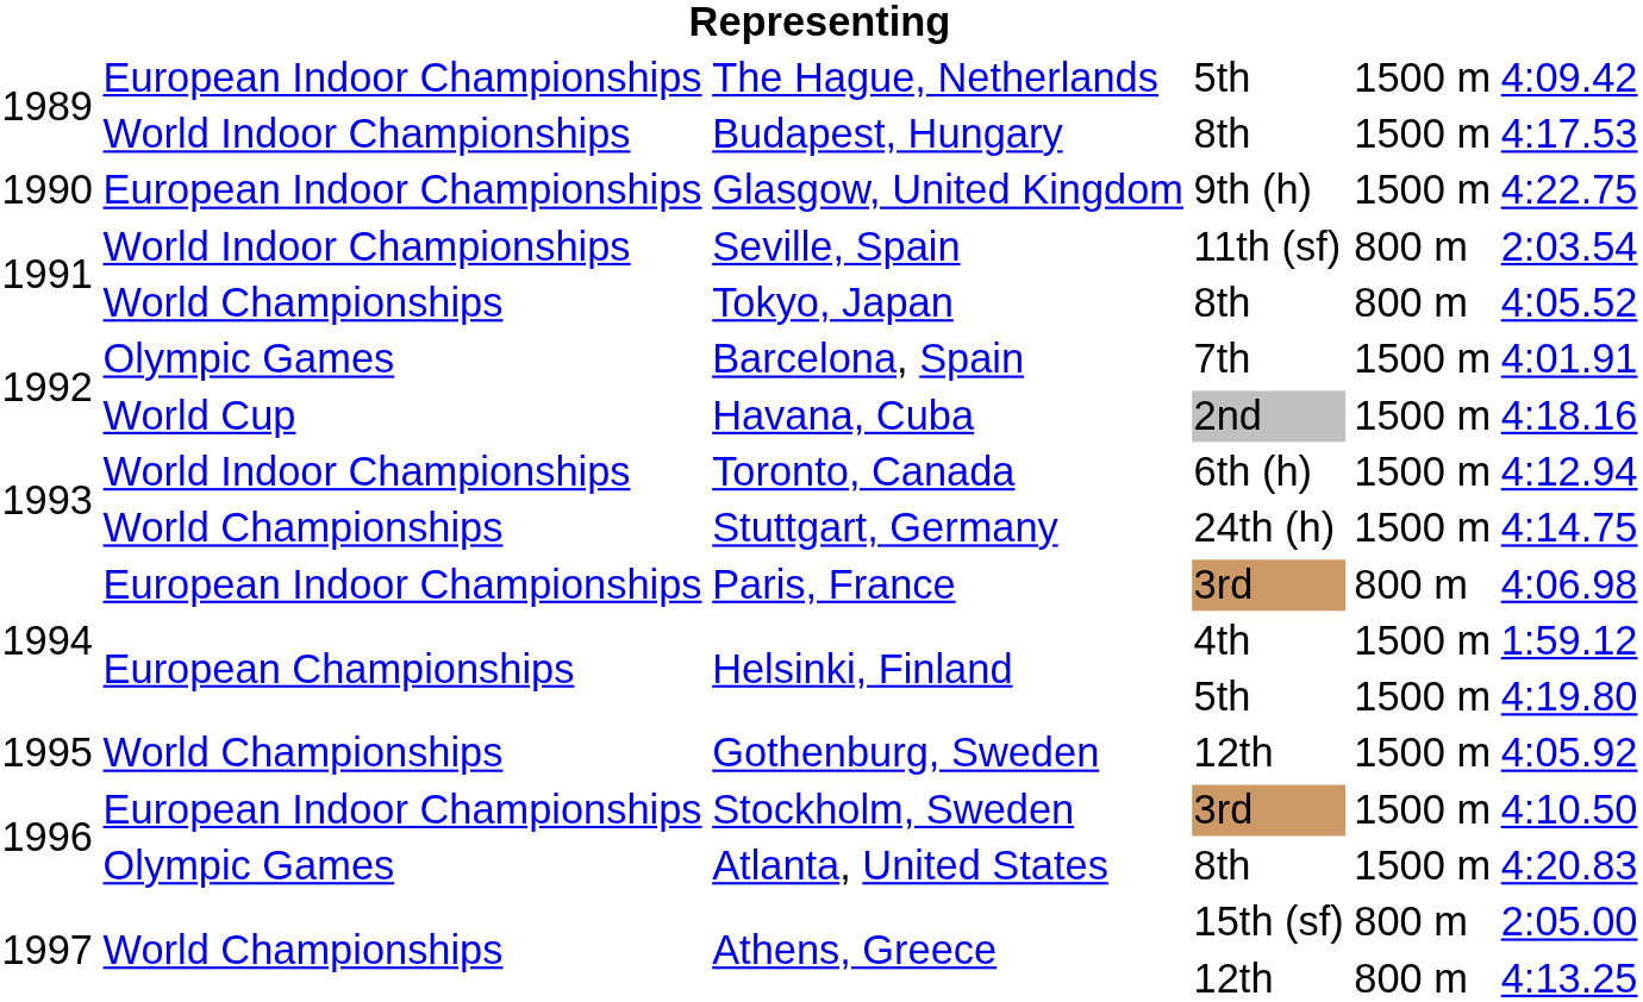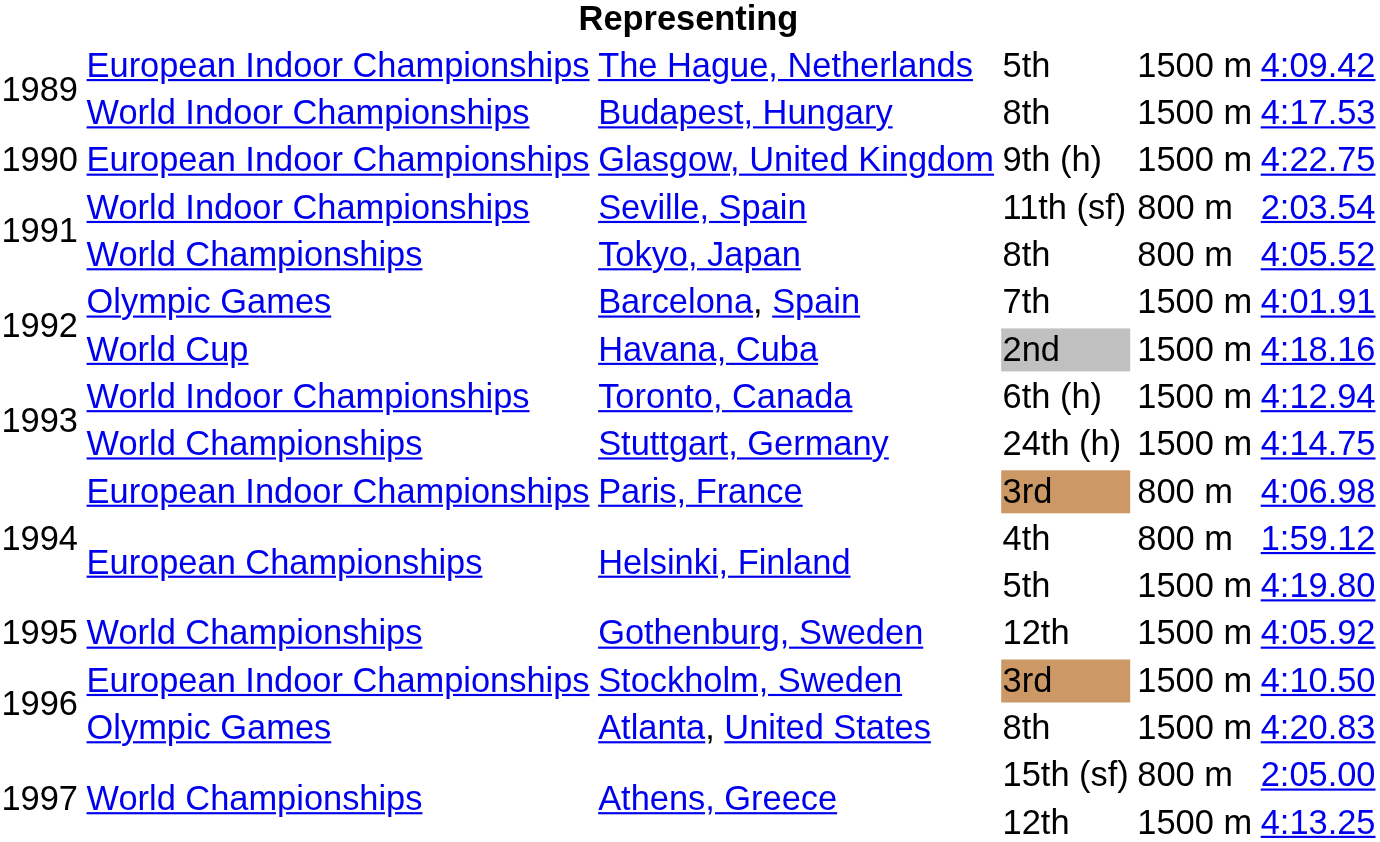Helsinki, Finland / 4th | column 5: 1500 m -> 800 m
Athens, Greece / 12th | column 5: 800 m -> 1500 m
